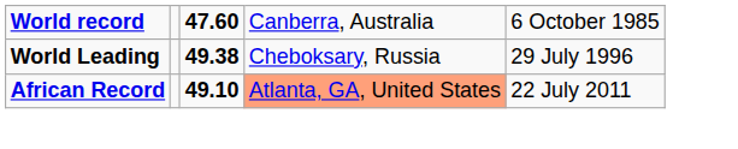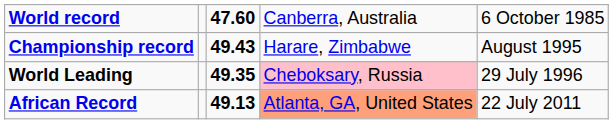+ row: Championship record | 49.43 | Harare, Zimbabwe | August 1995
World Leading | column 3: 49.38 -> 49.35
World Leading | column 4: no background -> pink background
African Record | column 3: 49.10 -> 49.13
